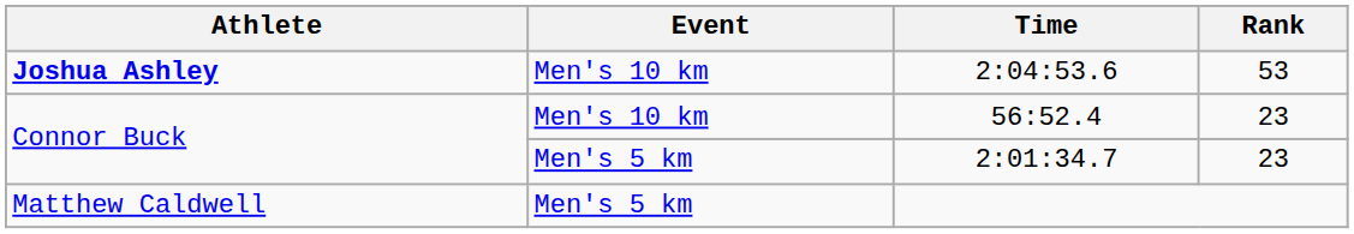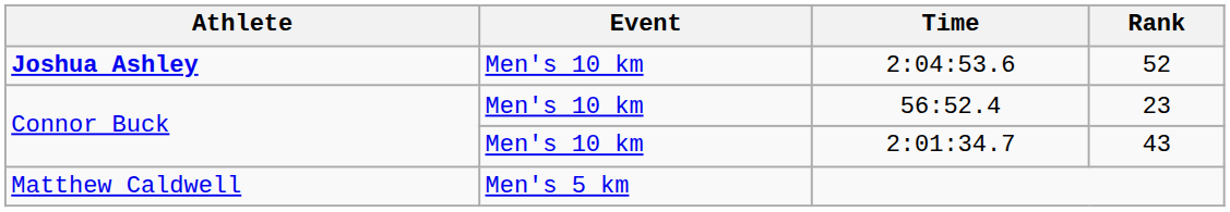2:04:53.6 | Rank: 53 -> 52
2:01:34.7 | Event: Men's 5 km -> Men's 10 km
2:01:34.7 | Rank: 23 -> 43
